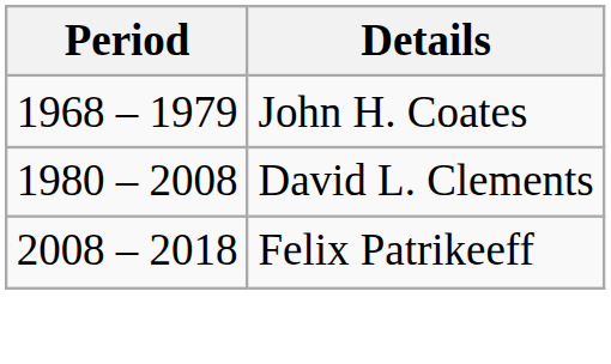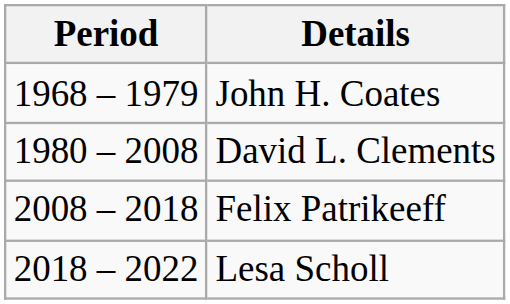+ row: 2018 – 2022 | Lesa Scholl
